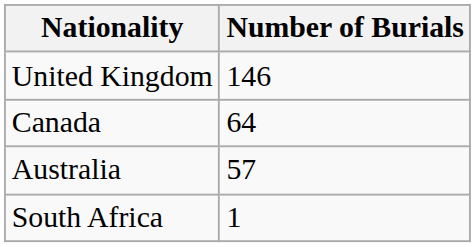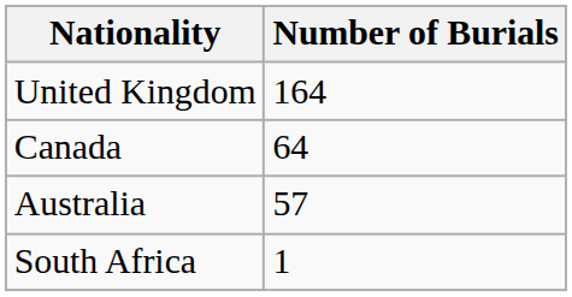United Kingdom | Number of Burials: 146 -> 164
